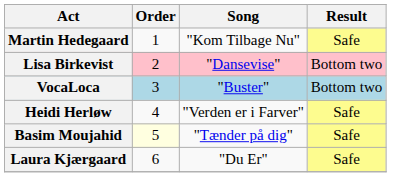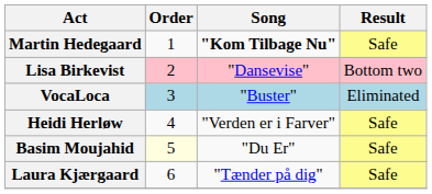Martin Hedegaard | Song: normal -> bold
VocaLoca | Result: Bottom two -> Eliminated
Basim Moujahid | Song: "Tænder på dig" -> "Du Er"
Laura Kjærgaard | Song: "Du Er" -> "Tænder på dig"
